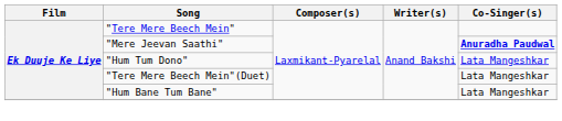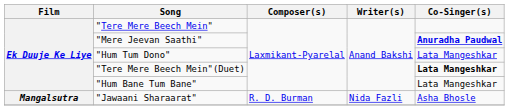"Tere Mere Beech Mein"(Duet) | Co-Singer(s): normal -> bold
+ row: Mangalsutra | "Jawaani Sharaarat" | R. D. Burman | Nida Fazli | Asha Bhosle
